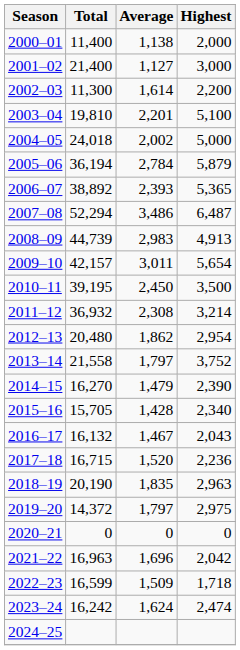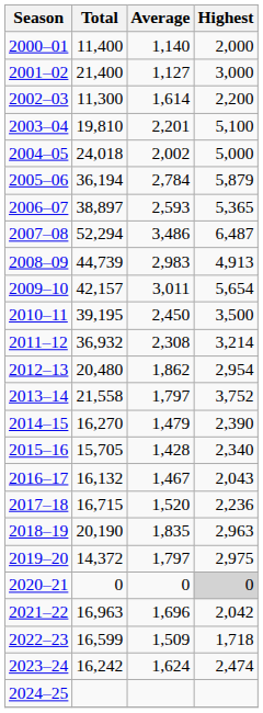2000–01 | Average: 1,138 -> 1,140
2006–07 | Total: 38,892 -> 38,897
2006–07 | Average: 2,393 -> 2,593
2020–21 | Highest: no background -> lightgrey background
